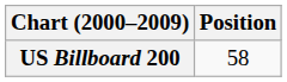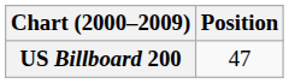US Billboard 200 | Position: 58 -> 47
